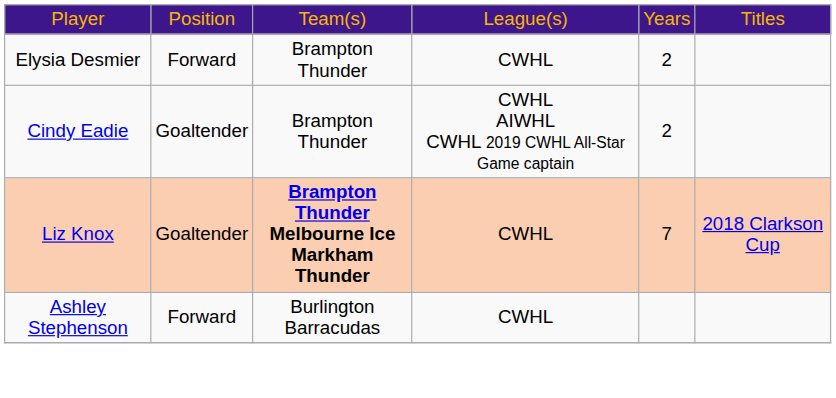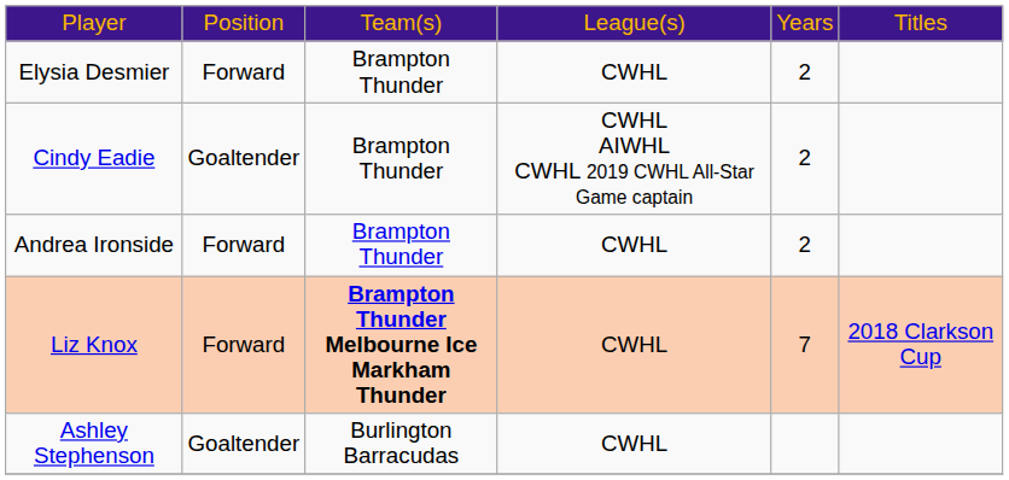+ row: Andrea Ironside | Forward | Brampton Thunder | CWHL | 2
Liz Knox | column 2: Goaltender -> Forward
Ashley Stephenson | column 2: Forward -> Goaltender
